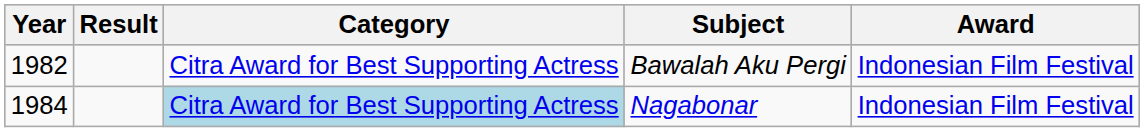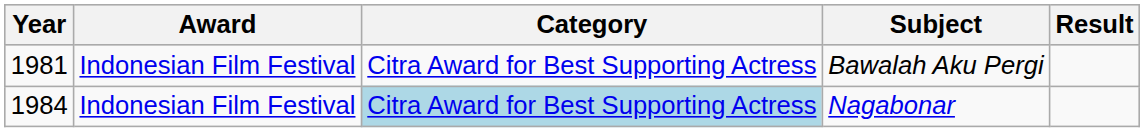columns swapped: Award <-> Result
Bawalah Aku Pergi | Year: 1982 -> 1981
